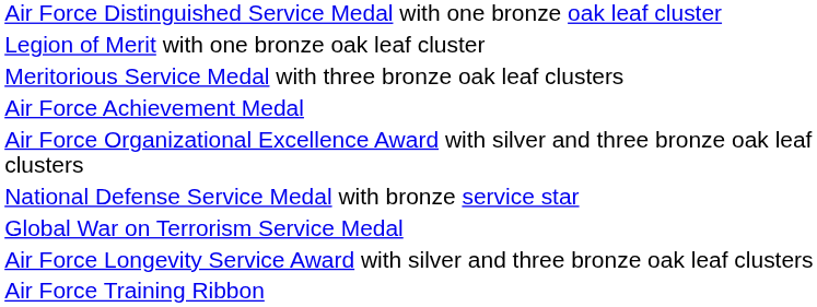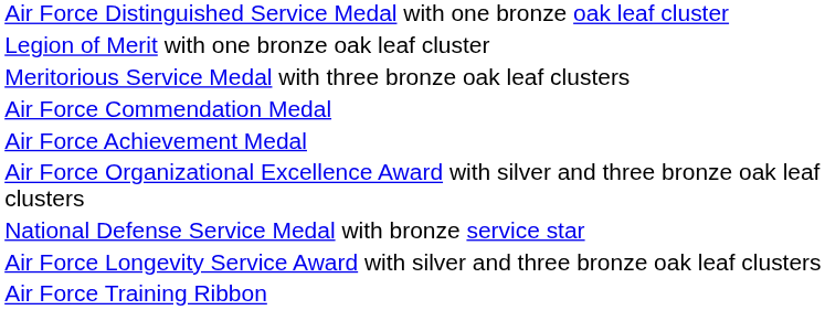+ row: Air Force Commendation Medal
- row: Global War on Terrorism Service Medal
